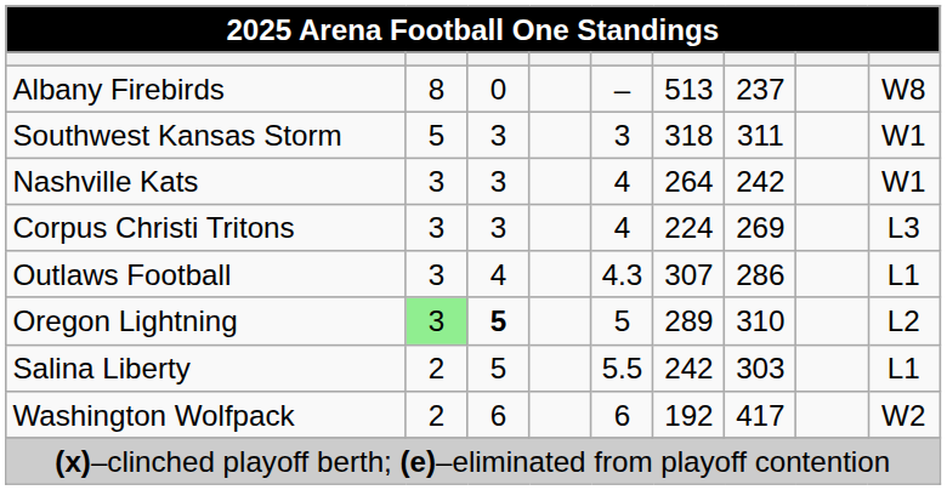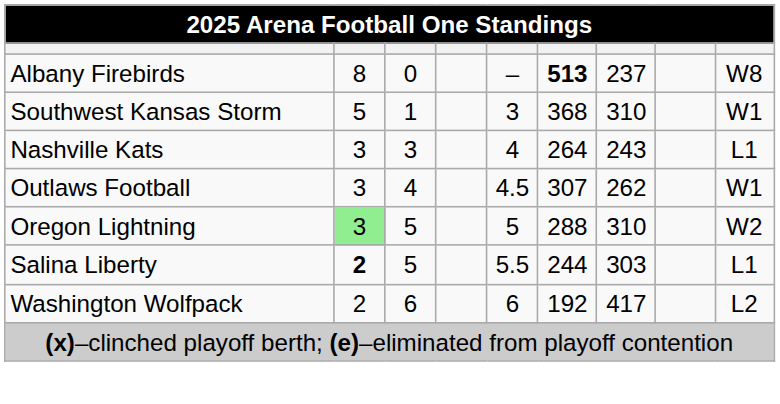Albany Firebirds | column 6: normal -> bold
Southwest Kansas Storm | column 3: 3 -> 1
Southwest Kansas Storm | column 6: 318 -> 368
Southwest Kansas Storm | column 7: 311 -> 310
Nashville Kats | column 7: 242 -> 243
Nashville Kats | column 9: W1 -> L1
- row: Corpus Christi Tritons | 3 | 3 | 4 | 224 | 269 | L3
Outlaws Football | column 5: 4.3 -> 4.5
Outlaws Football | column 7: 286 -> 262
Outlaws Football | column 9: L1 -> W1
Oregon Lightning | column 3: bold -> normal
Oregon Lightning | column 6: 289 -> 288
Oregon Lightning | column 9: L2 -> W2
Salina Liberty | column 2: normal -> bold
Salina Liberty | column 6: 242 -> 244
Washington Wolfpack | column 9: W2 -> L2
